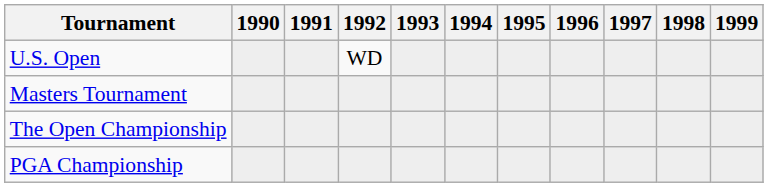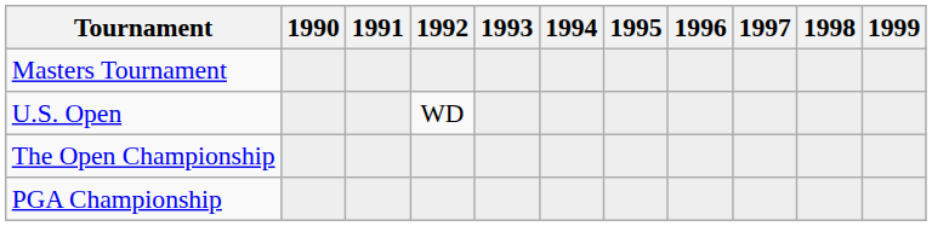rows swapped: Masters Tournament <-> U.S. Open
